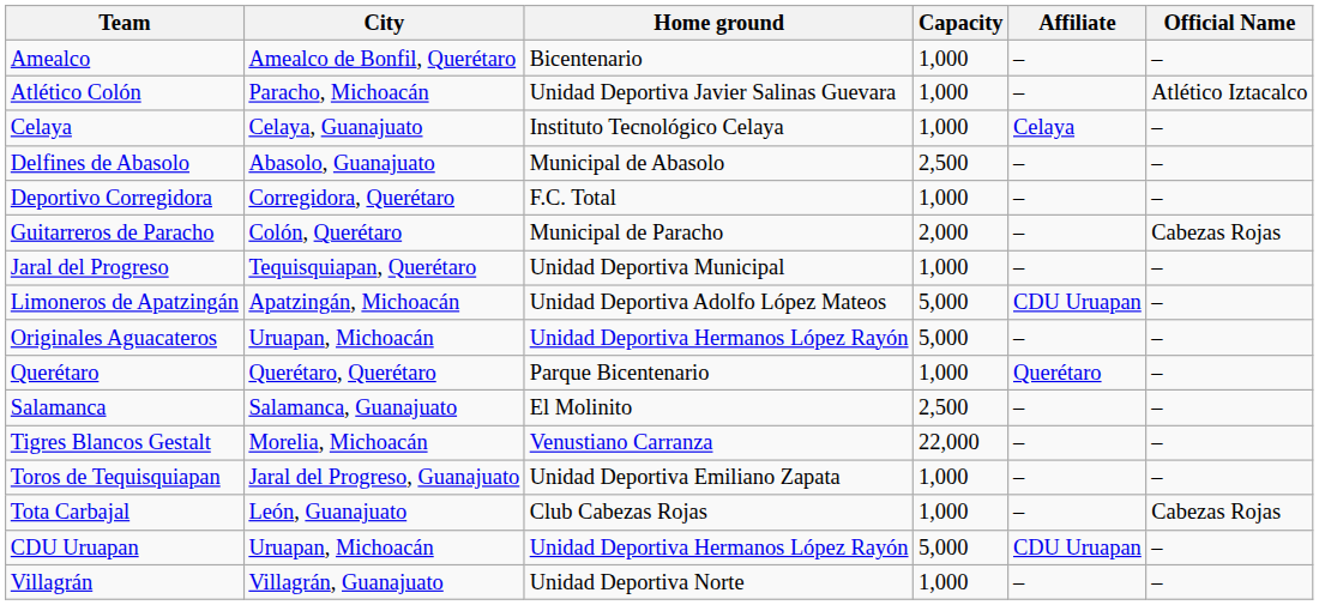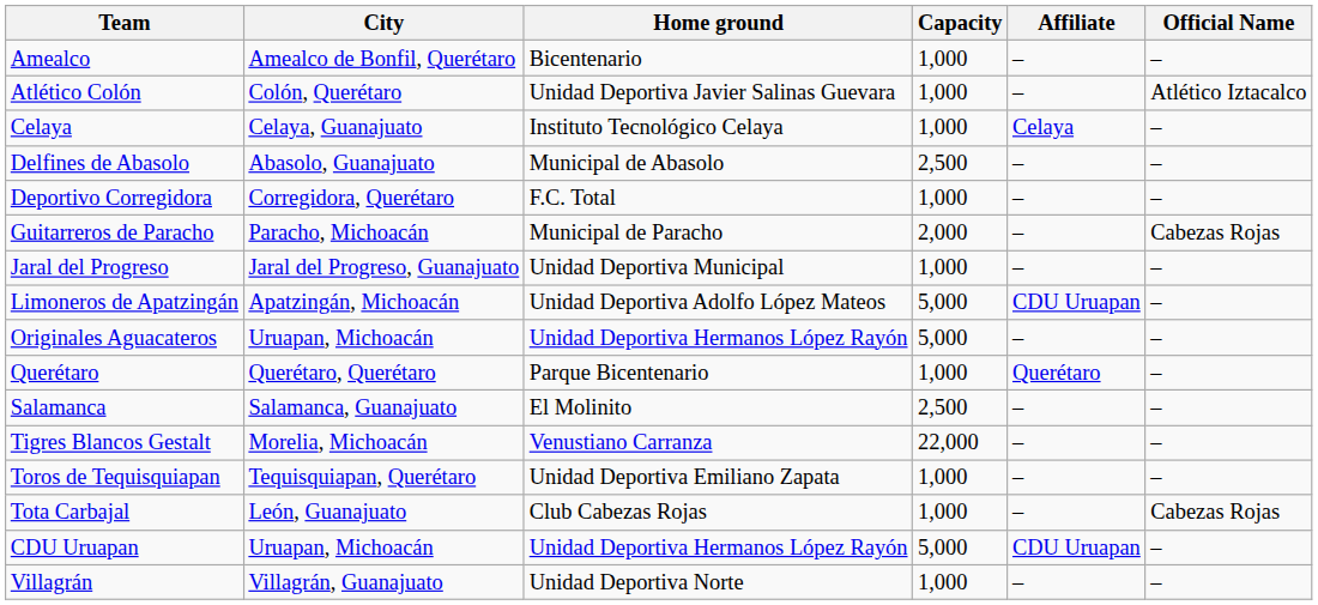Atlético Colón | City: Paracho, Michoacán -> Colón, Querétaro
Guitarreros de Paracho | City: Colón, Querétaro -> Paracho, Michoacán
Jaral del Progreso | City: Tequisquiapan, Querétaro -> Jaral del Progreso, Guanajuato
Toros de Tequisquiapan | City: Jaral del Progreso, Guanajuato -> Tequisquiapan, Querétaro
